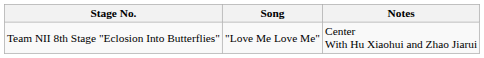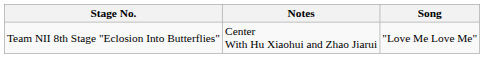columns swapped: Song <-> Notes
